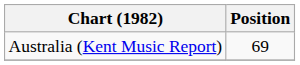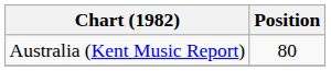Australia (Kent Music Report) | Position: 69 -> 80
